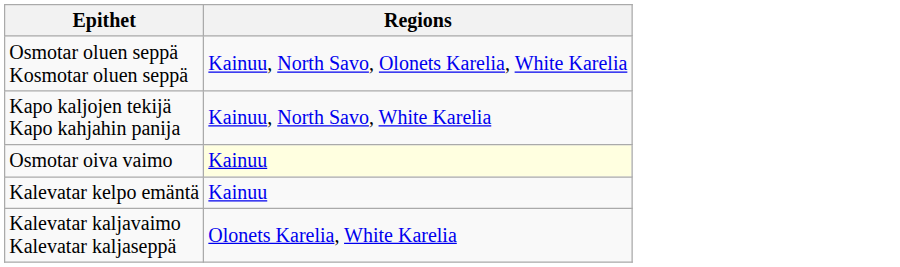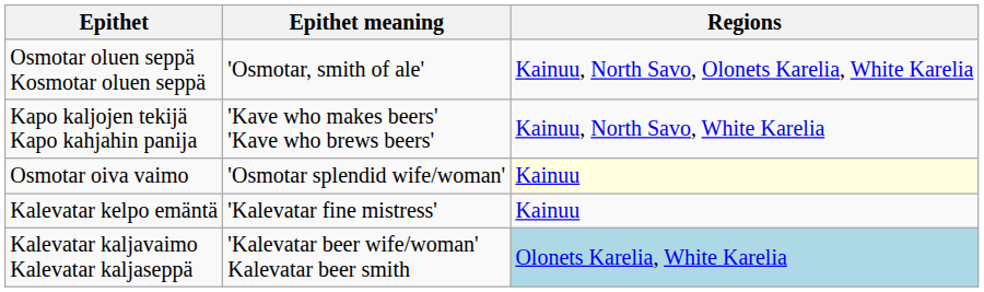+ column: Epithet meaning | 'Osmotar, smith of ale' | 'Kave who makes beers' 'Kave who brews beers' | 'Osmotar splendid wife/woman' | 'Kalevatar fine mistress' | 'Kalevatar beer wife/woman' Kalevatar beer smith
Kalevatar kaljavaimo Kalevatar kaljaseppä | Regions: no background -> lightblue background
